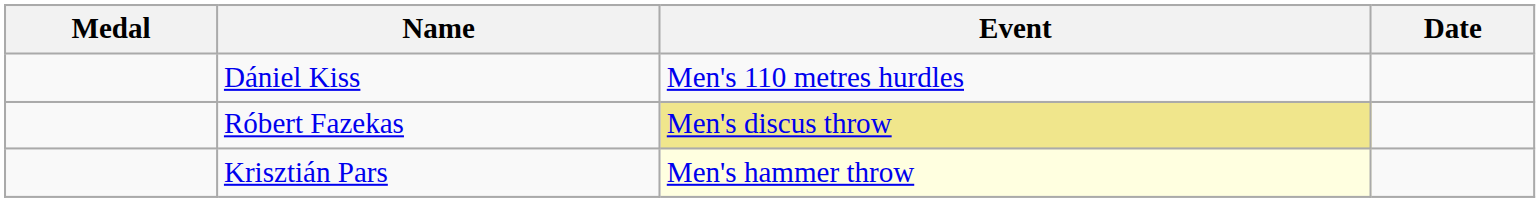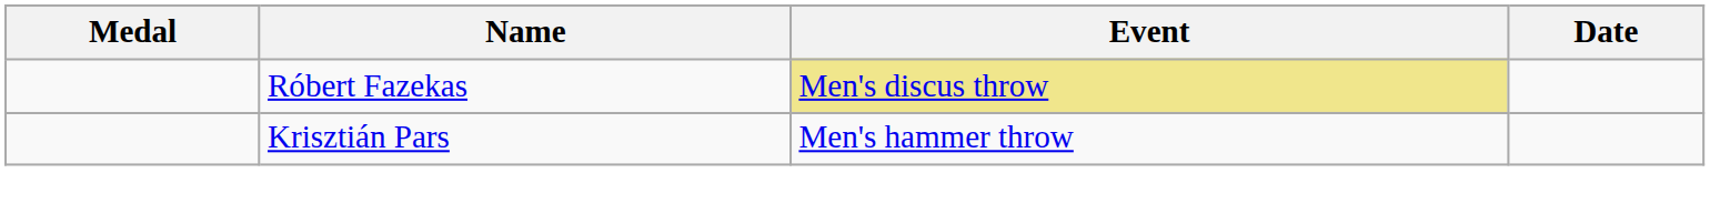- row: Dániel Kiss | Men's 110 metres hurdles
Krisztián Pars | Event: lightyellow background -> no background
